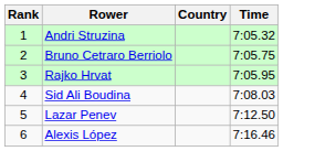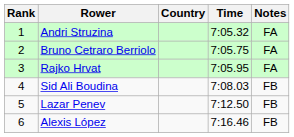+ column: Notes | FA | FA | FA | FB | FB | FB
